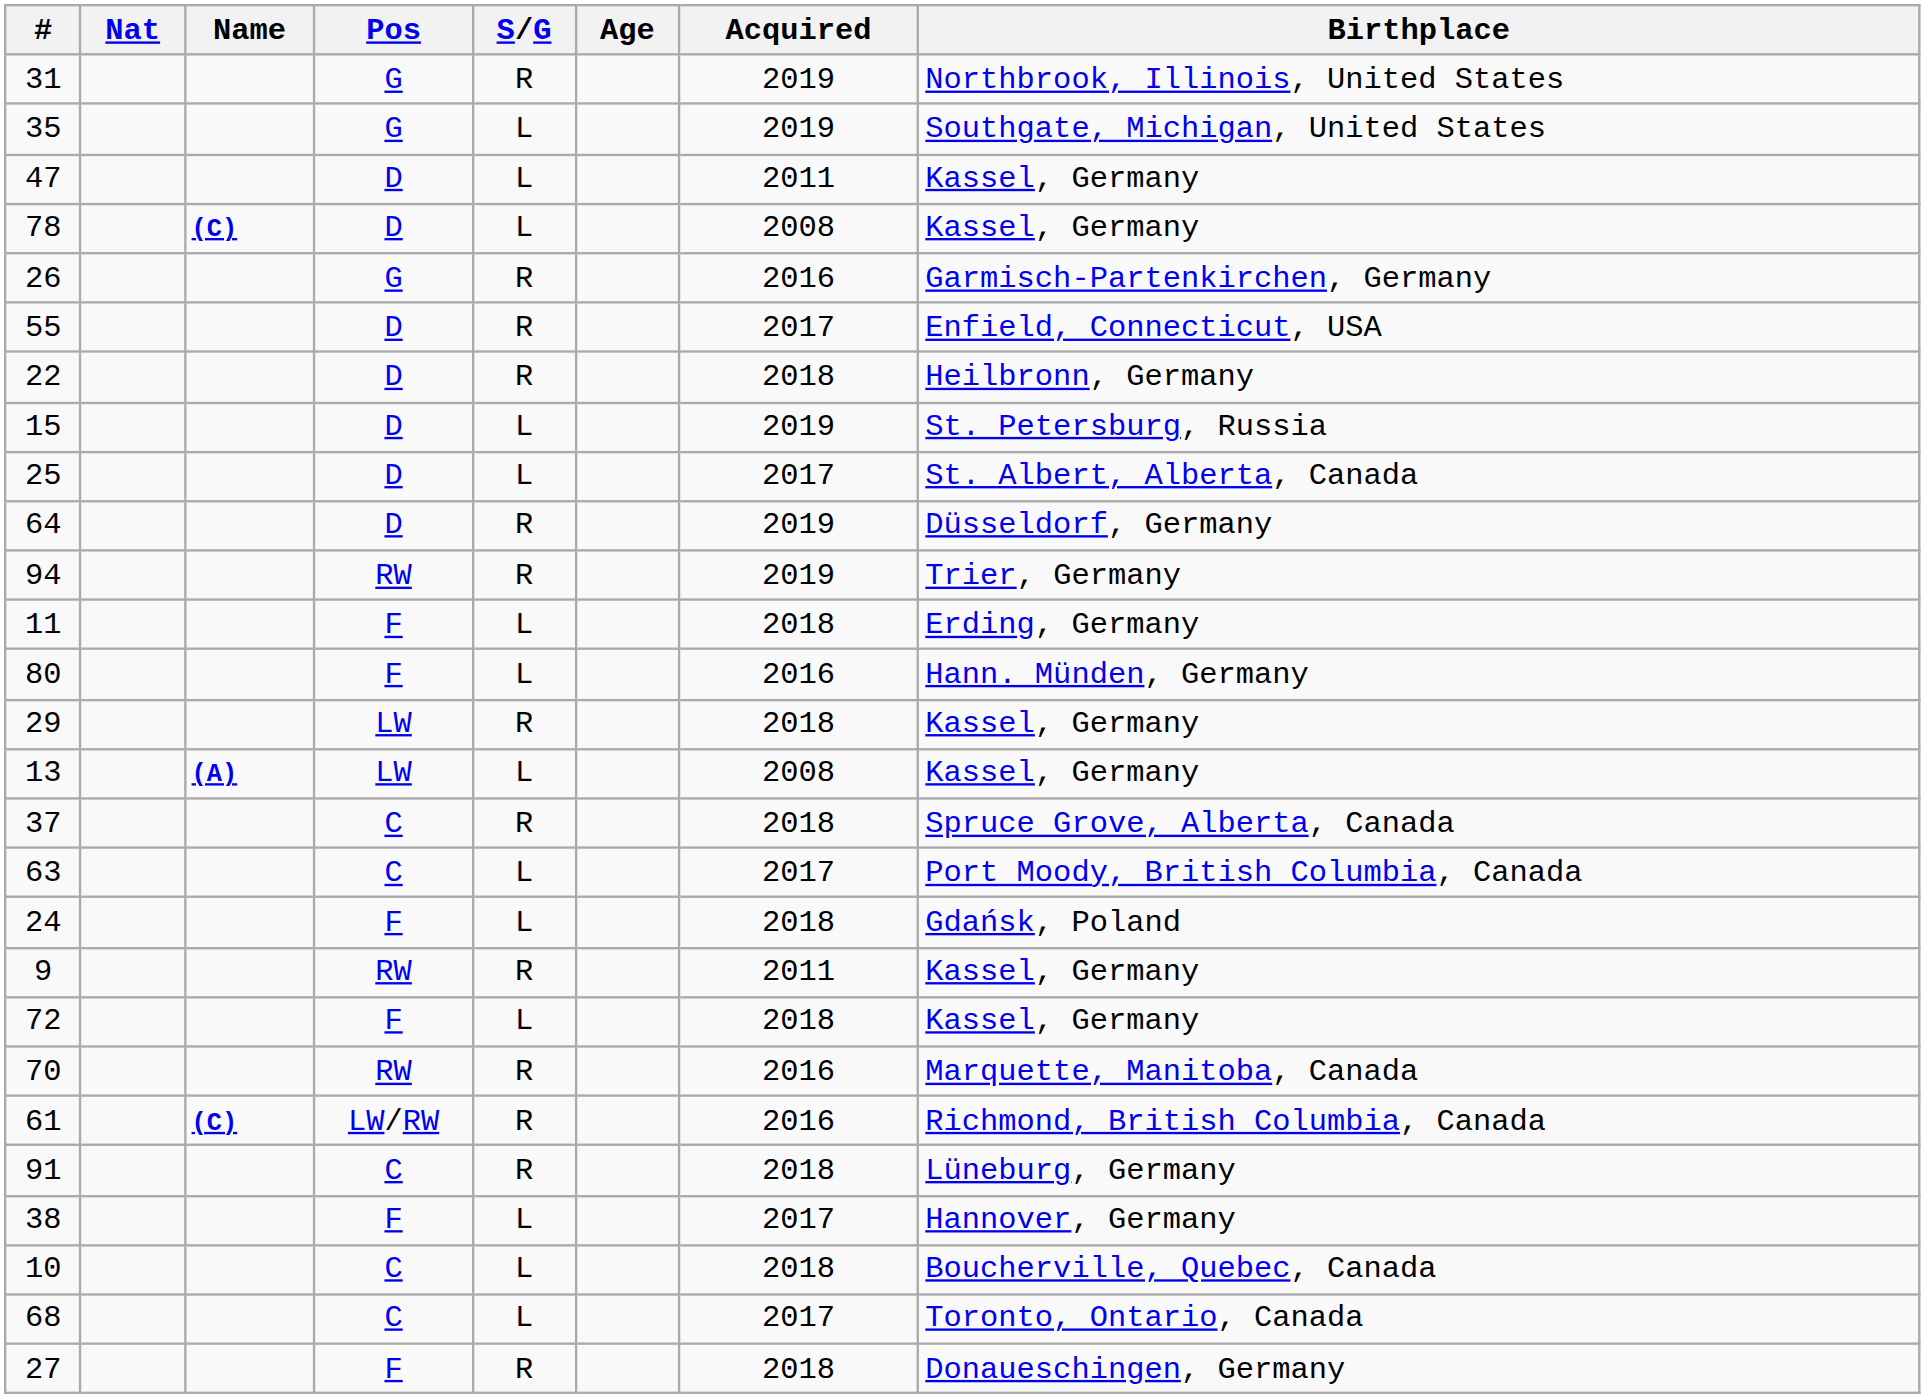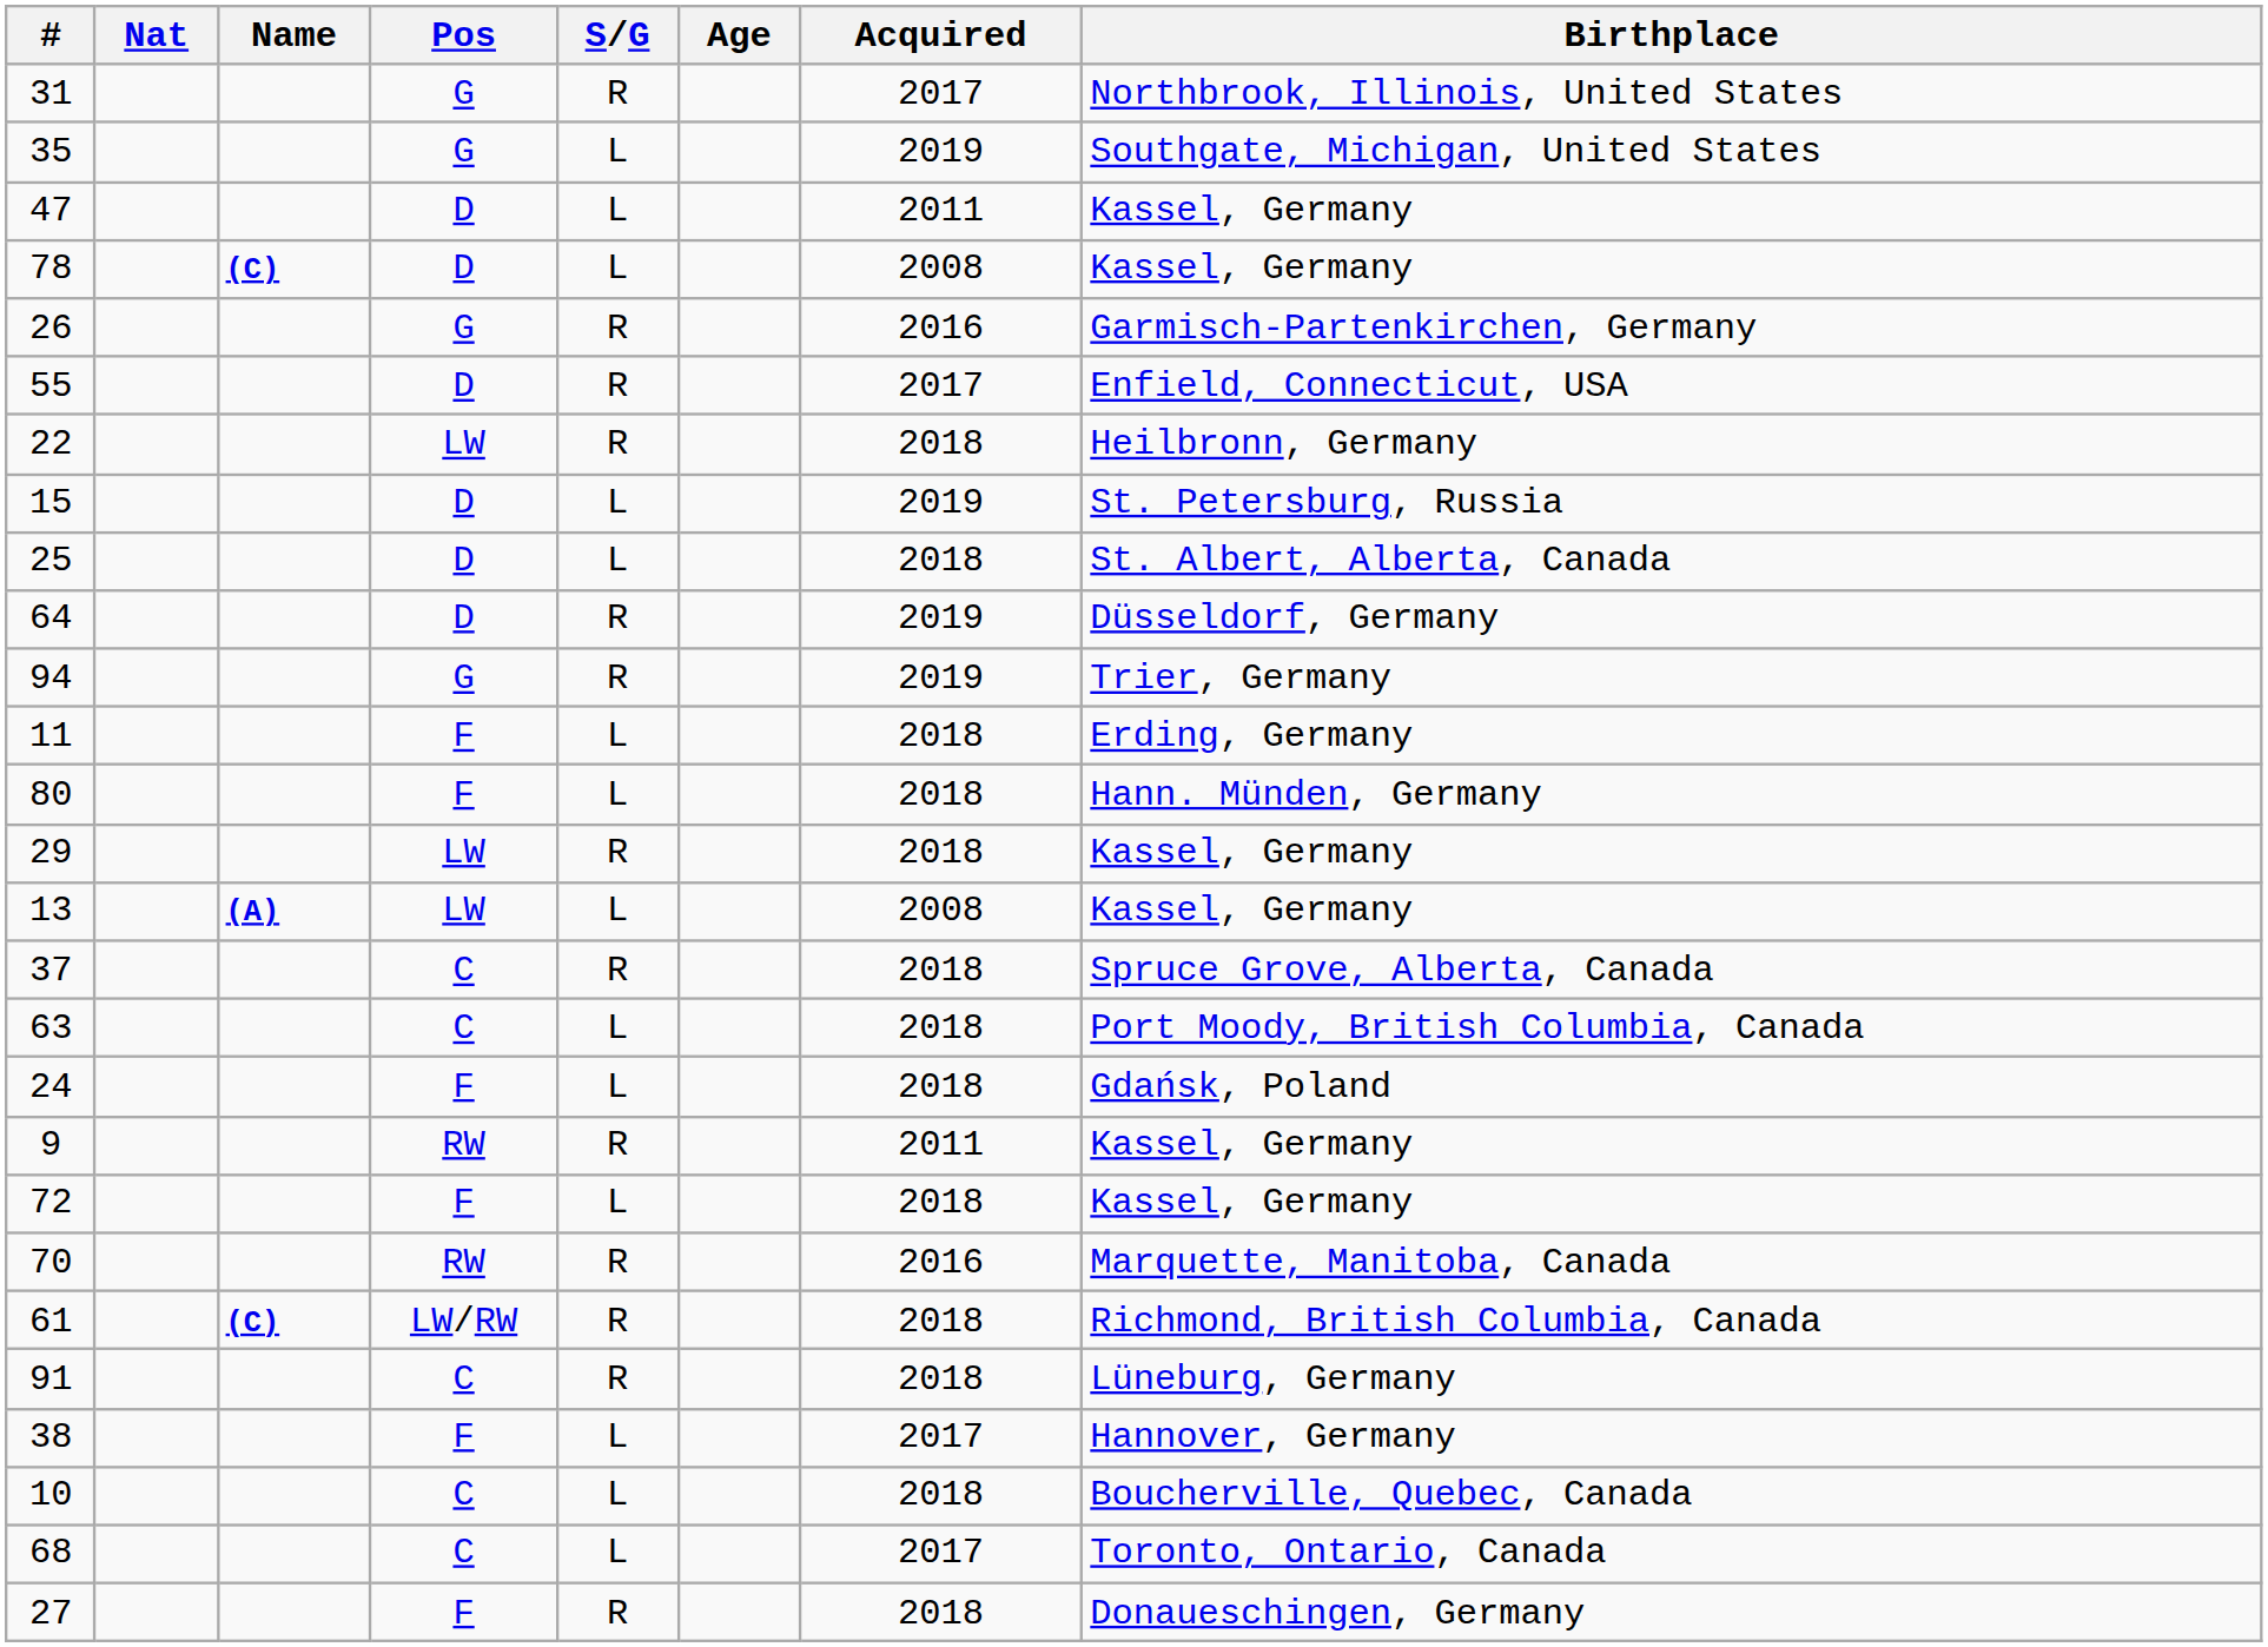31 | Acquired: 2019 -> 2017
22 | Pos: D -> LW
25 | Acquired: 2017 -> 2018
94 | Pos: RW -> G
80 | Acquired: 2016 -> 2018
63 | Acquired: 2017 -> 2018
61 | Acquired: 2016 -> 2018
